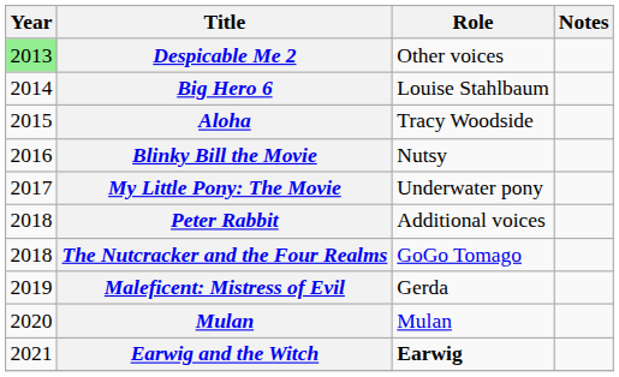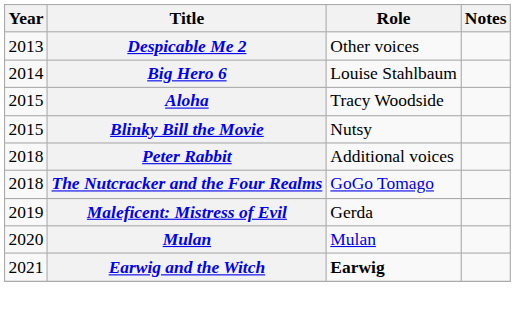Despicable Me 2 | Year: lightgreen background -> no background
Blinky Bill the Movie | Year: 2016 -> 2015
- row: 2017 | My Little Pony: The Movie | Underwater pony
